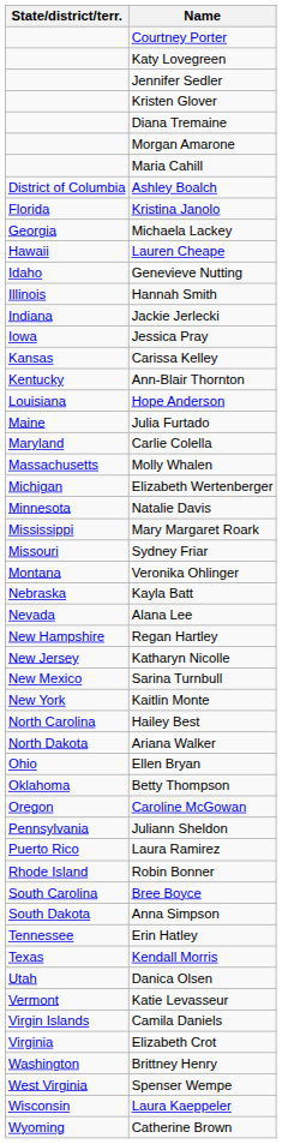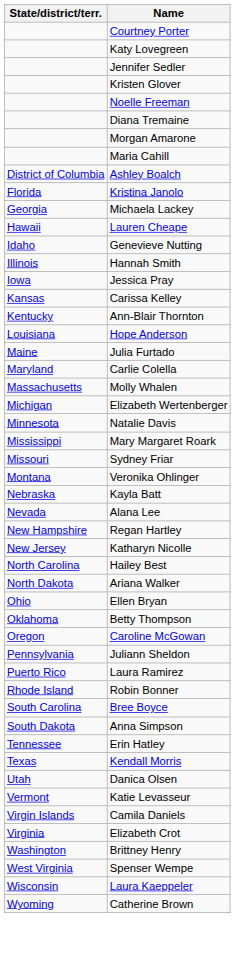+ row: Noelle Freeman
- row: Indiana | Jackie Jerlecki
- row: New Mexico | Sarina Turnbull
- row: New York | Kaitlin Monte
